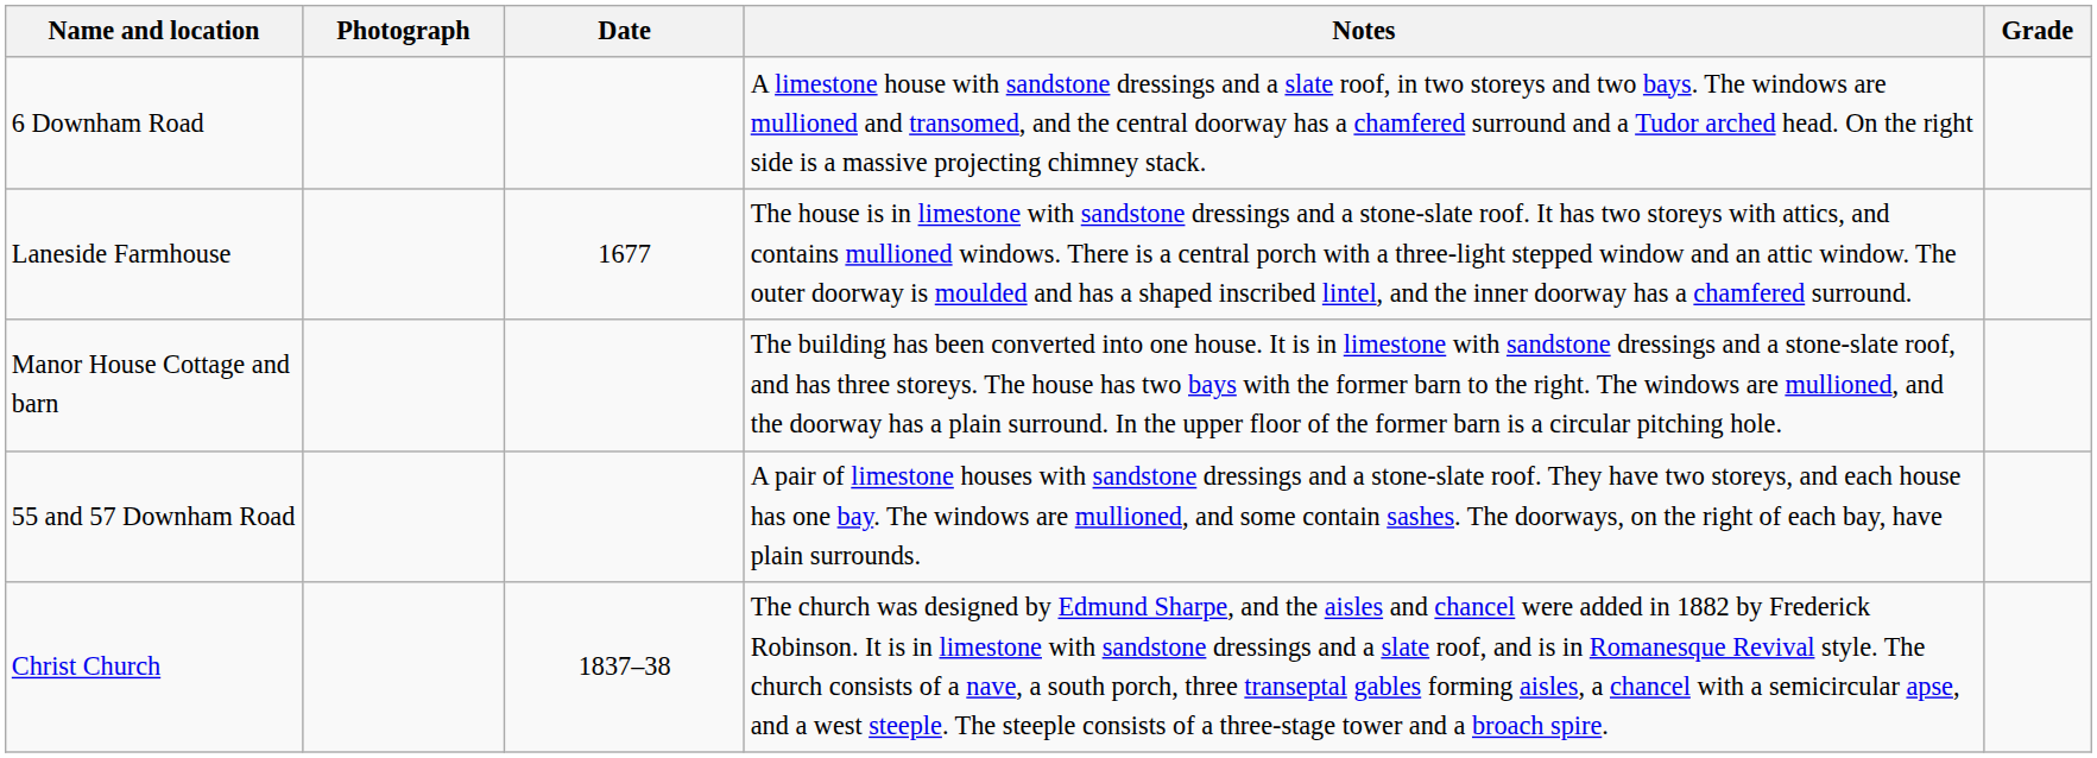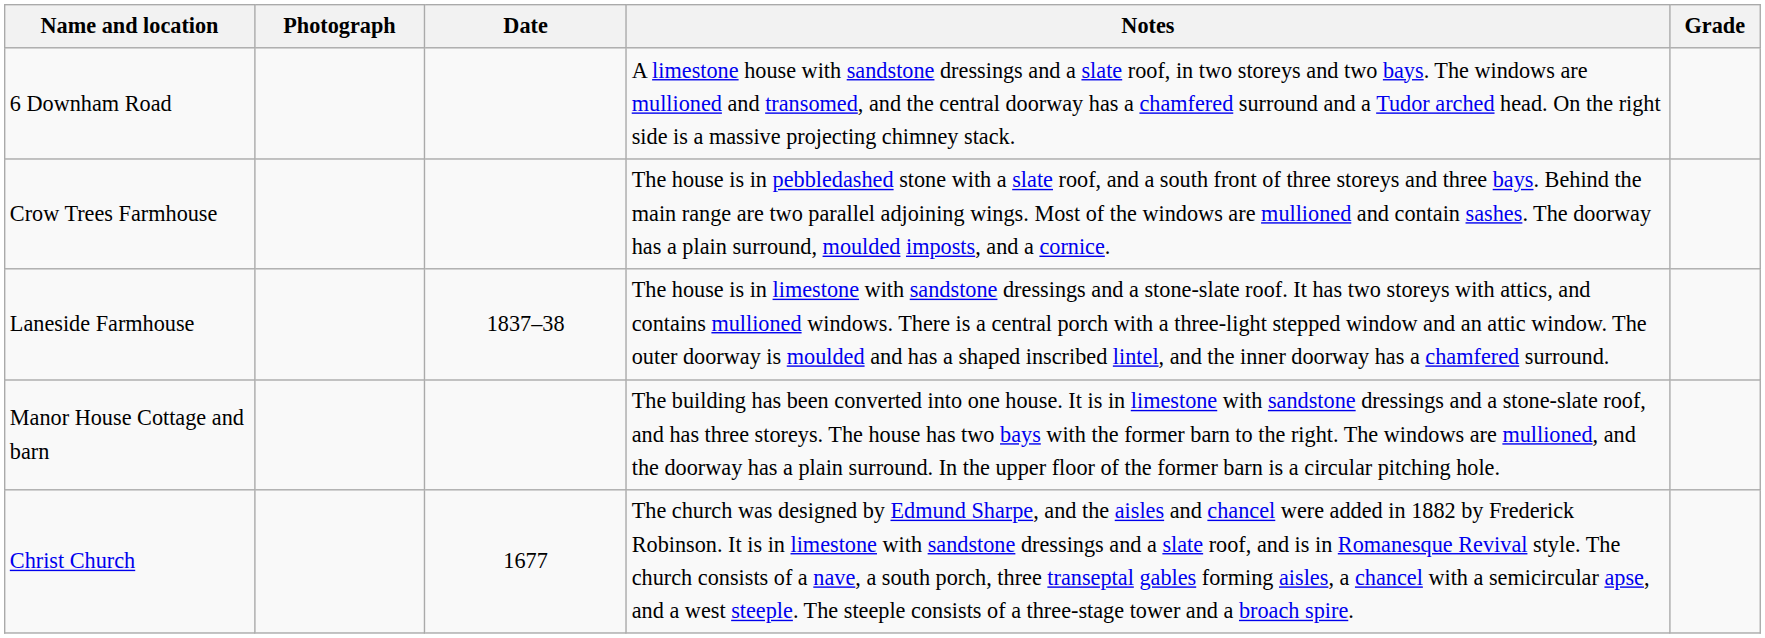+ row: Crow Trees Farmhouse | The house is in pebbledashed stone with a slate roof, and a south front of three storeys and three bays. Behind the main range are two parallel adjoining wings. Most of the windows are mullioned and contain sashes. The doorway has a plain surround, moulded imposts, and a cornice.
Laneside Farmhouse | Date: 1677 -> 1837–38
- row: 55 and 57 Downham Road | A pair of limestone houses with sandstone dressings and a stone-slate roof. They have two storeys, and each house has one bay. The windows are mullioned, and some contain sashes. The doorways, on the right of each bay, have plain surrounds.
Christ Church | Date: 1837–38 -> 1677
